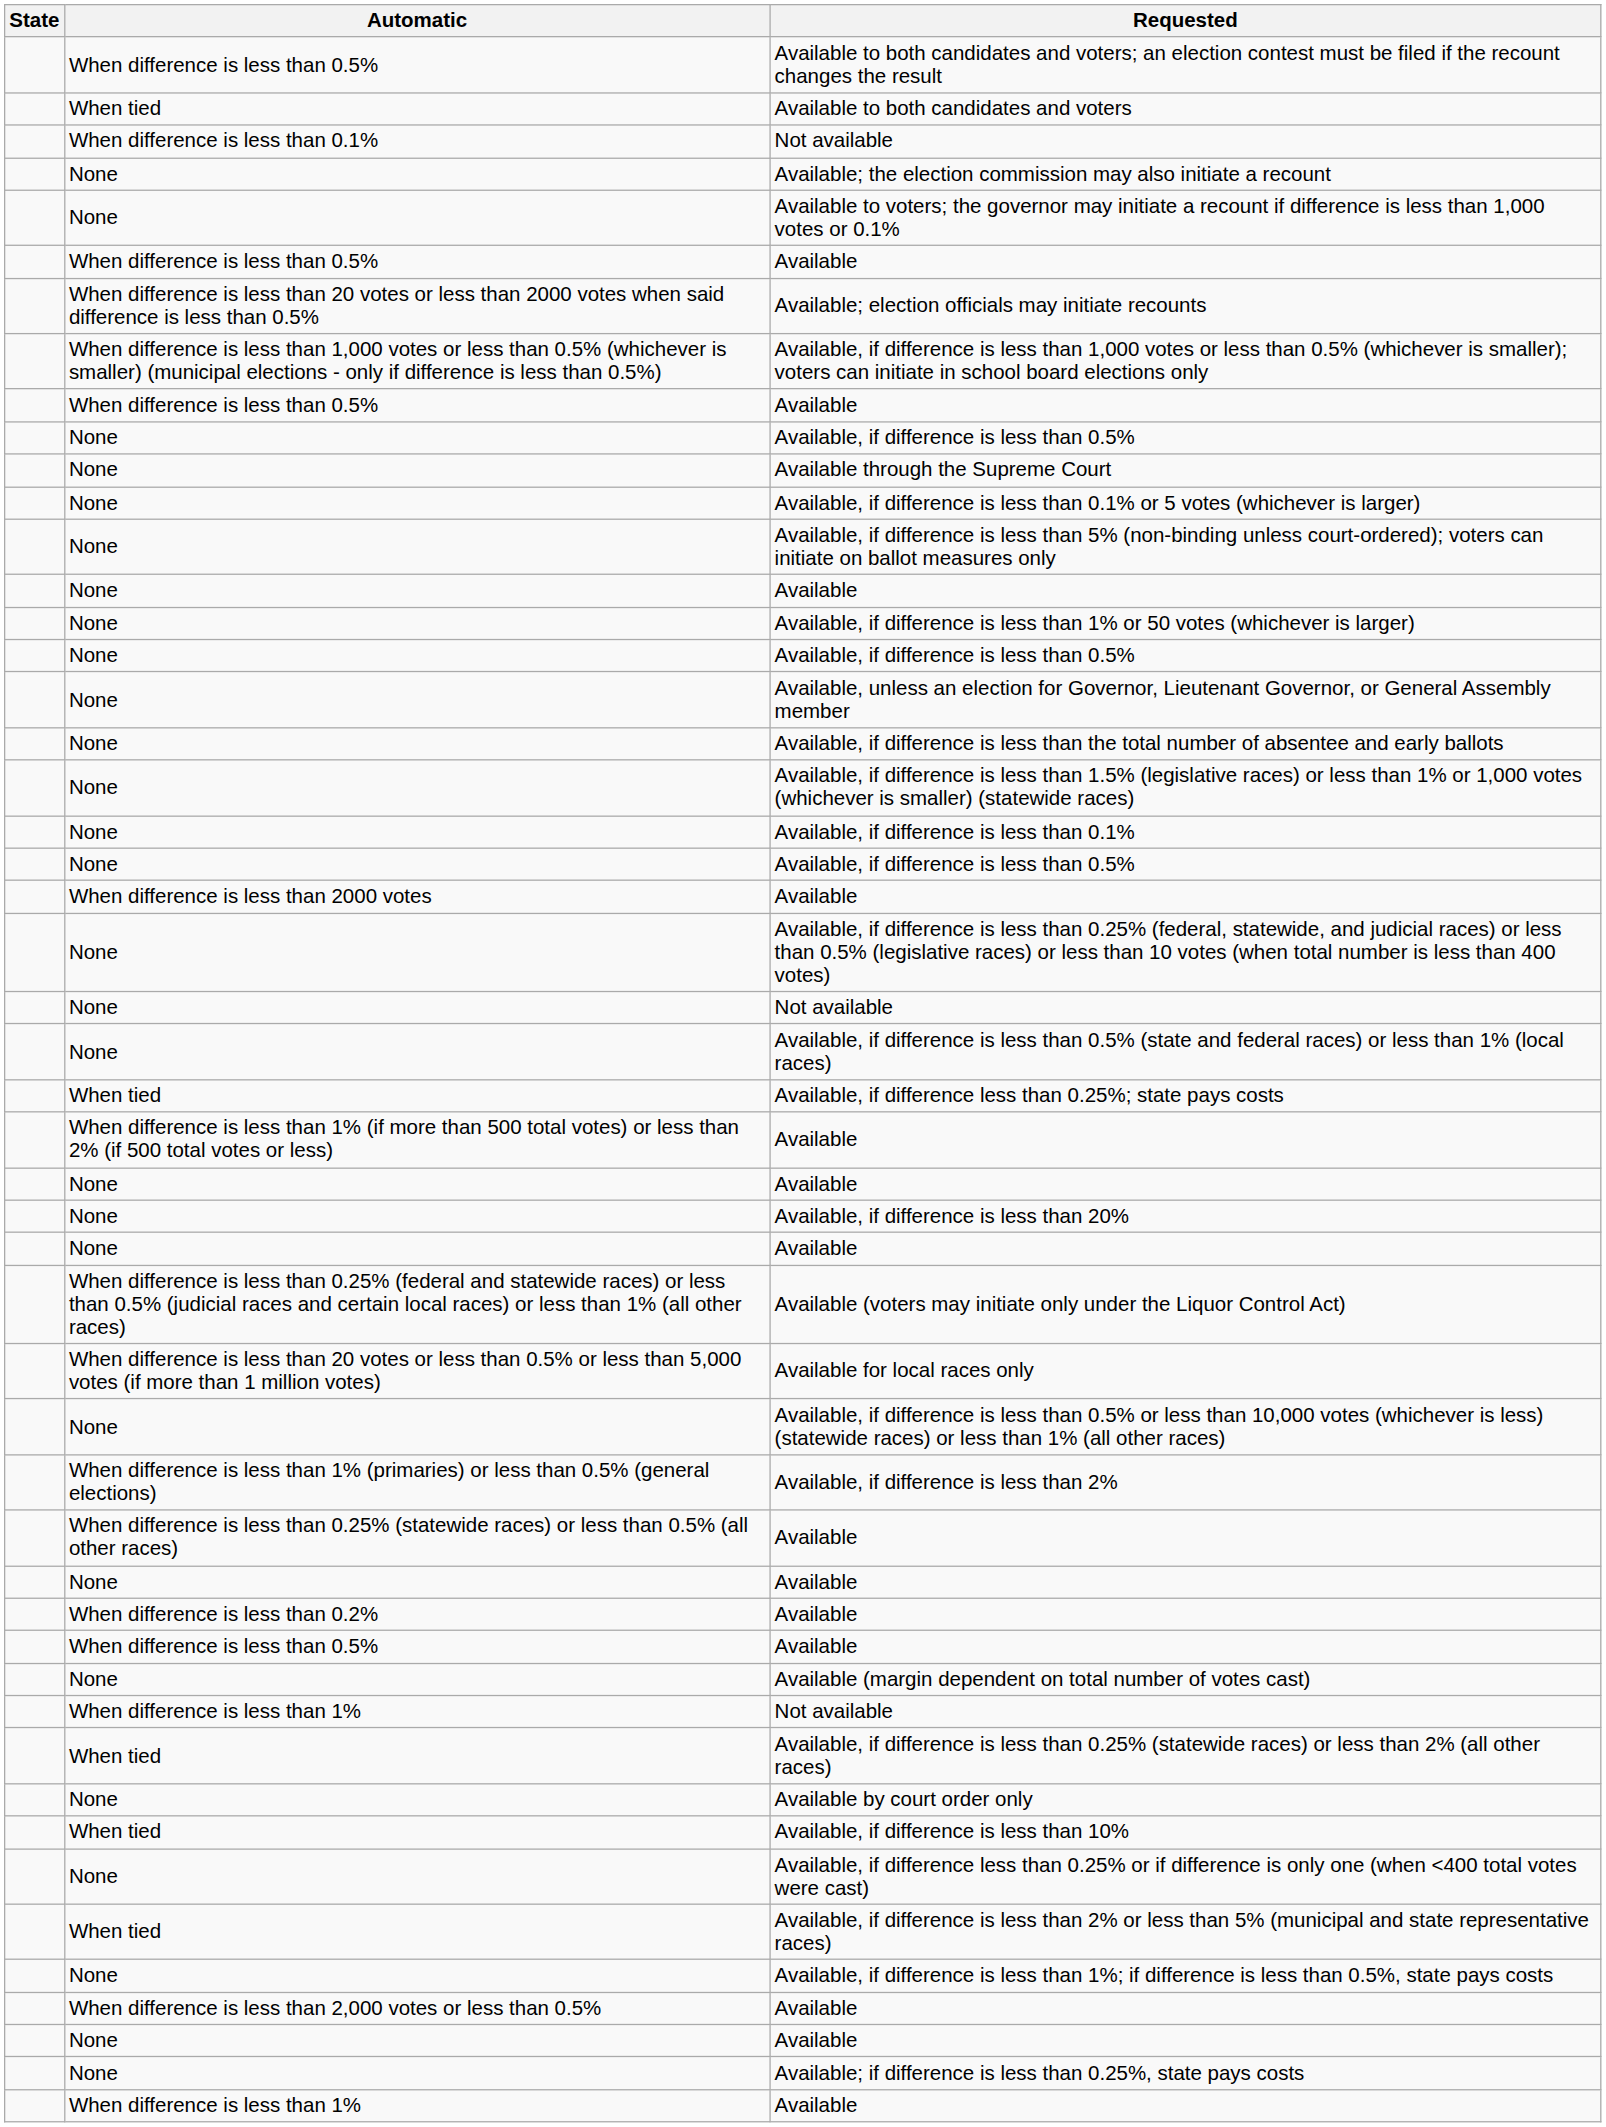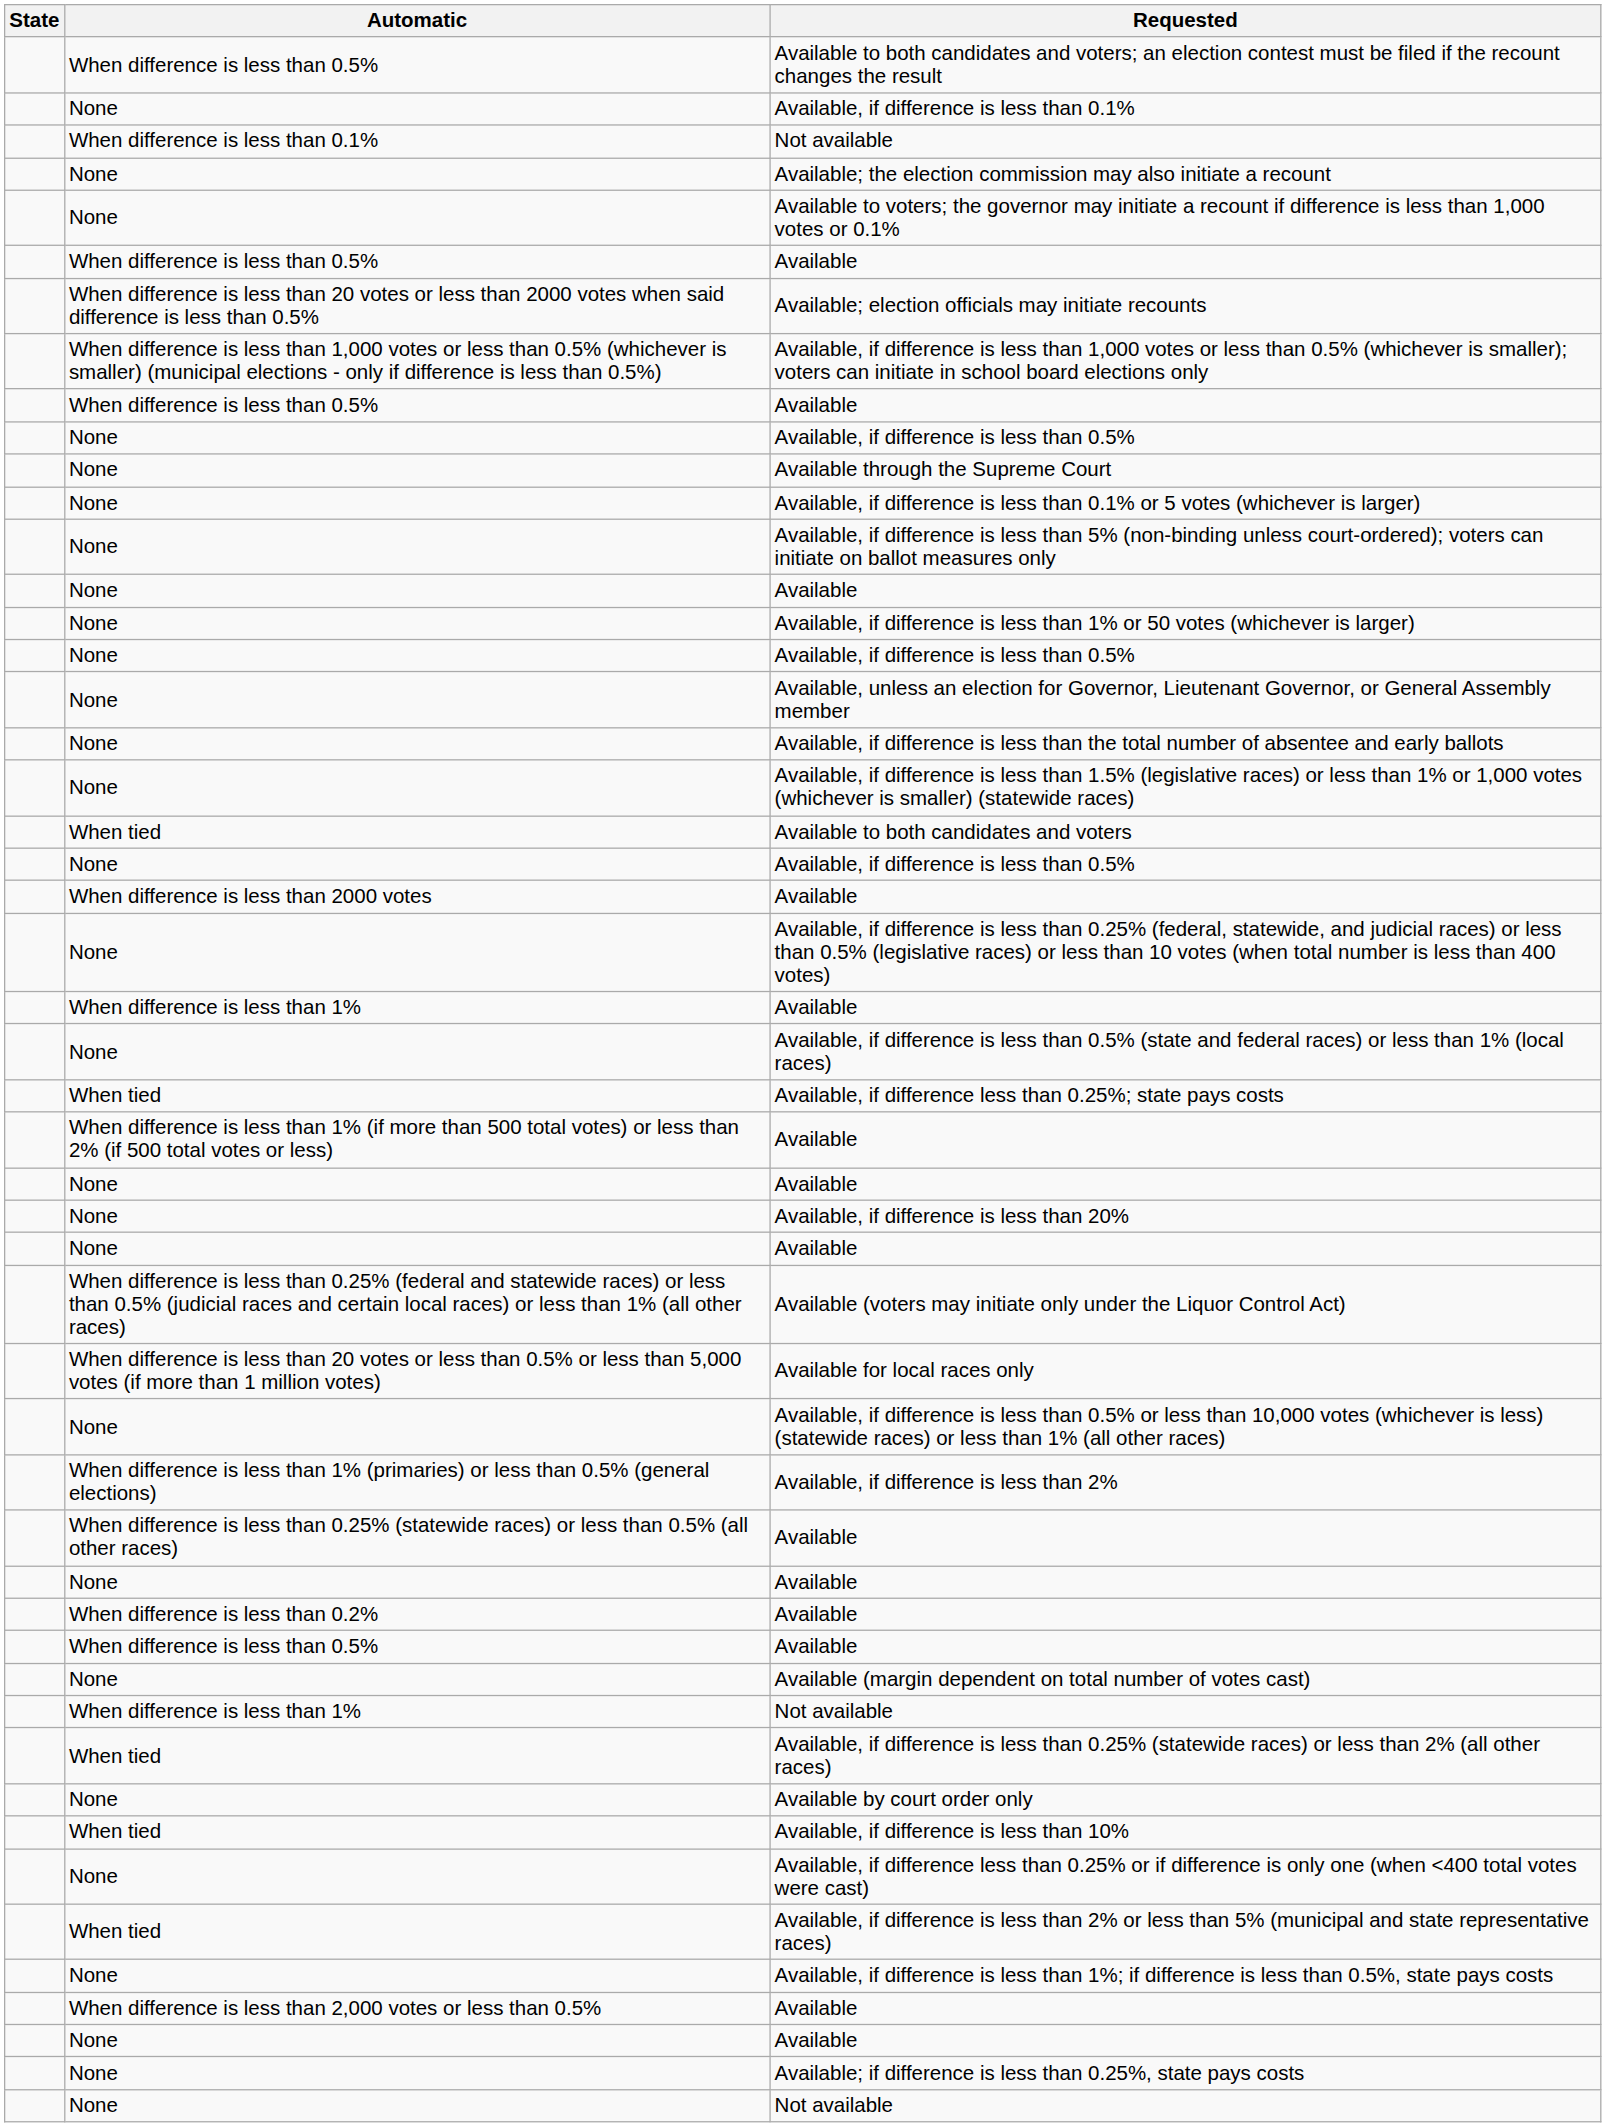rows swapped: Available to both candidates and voters <-> Available, if difference is less than 0.1%
rows swapped: None / Not available <-> When difference is less than 1% / Available
